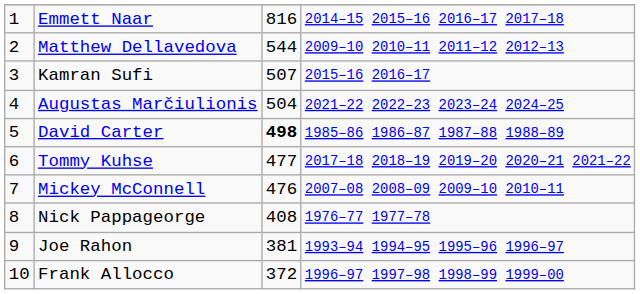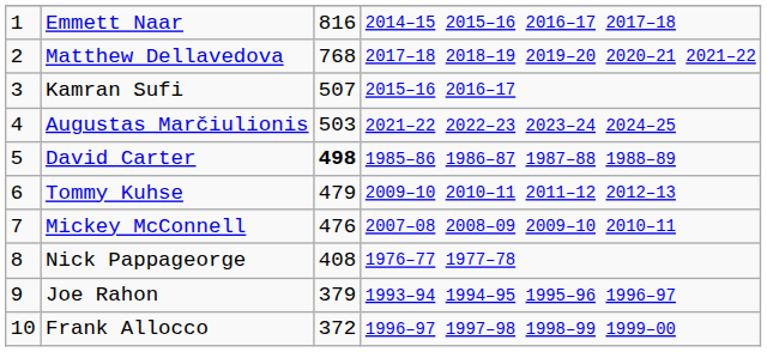Matthew Dellavedova | column 3: 544 -> 768
Matthew Dellavedova | column 4: 2009–10 2010–11 2011–12 2012–13 -> 2017–18 2018–19 2019–20 2020–21 2021–22
Augustas Marčiulionis | column 3: 504 -> 503
Tommy Kuhse | column 3: 477 -> 479
Tommy Kuhse | column 4: 2017–18 2018–19 2019–20 2020–21 2021–22 -> 2009–10 2010–11 2011–12 2012–13
Joe Rahon | column 3: 381 -> 379
